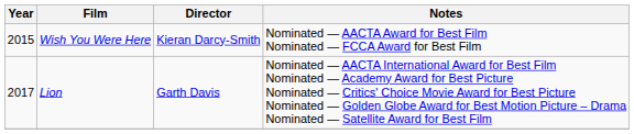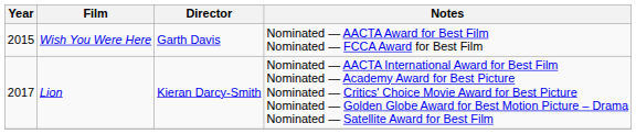Wish You Were Here | Director: Kieran Darcy-Smith -> Garth Davis
Lion | Director: Garth Davis -> Kieran Darcy-Smith
